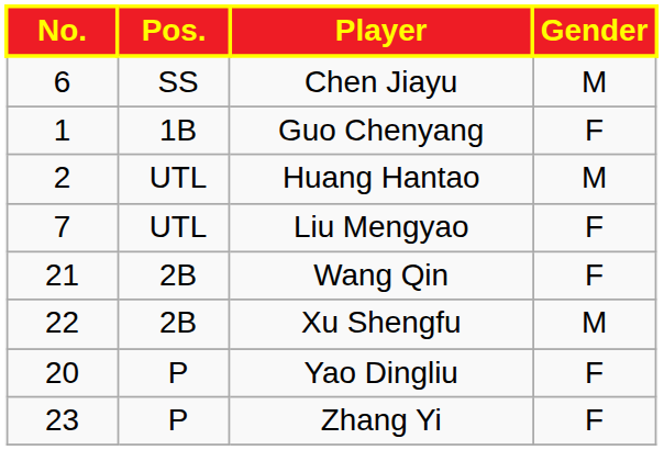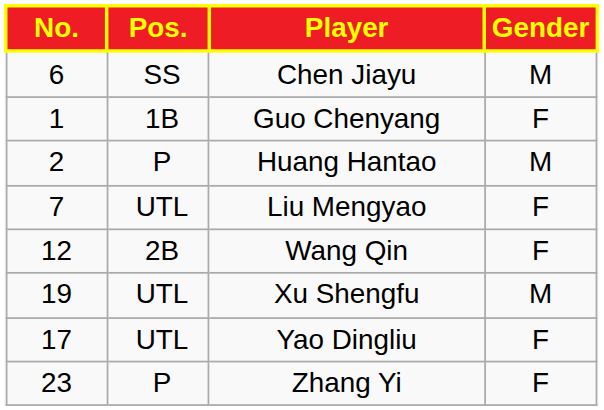Huang Hantao | Pos.: UTL -> P
Wang Qin | No.: 21 -> 12
Xu Shengfu | No.: 22 -> 19
Xu Shengfu | Pos.: 2B -> UTL
Yao Dingliu | No.: 20 -> 17
Yao Dingliu | Pos.: P -> UTL
